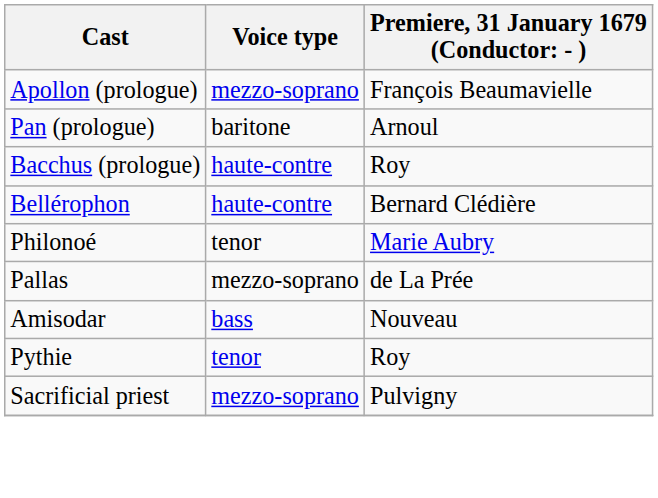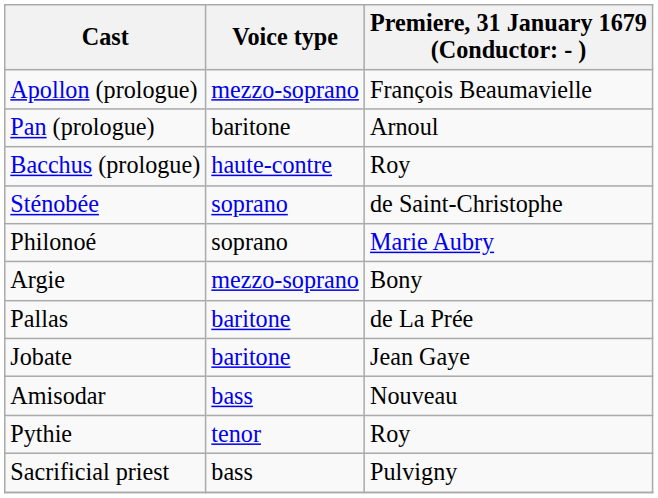- row: Bellérophon | haute-contre | Bernard Clédière
+ row: Sténobée | soprano | de Saint-Christophe
Philonoé | Voice type: tenor -> soprano
+ row: Argie | mezzo-soprano | Bony
Pallas | Voice type: mezzo-soprano -> baritone
+ row: Jobate | baritone | Jean Gaye
Sacrificial priest | Voice type: mezzo-soprano -> bass
